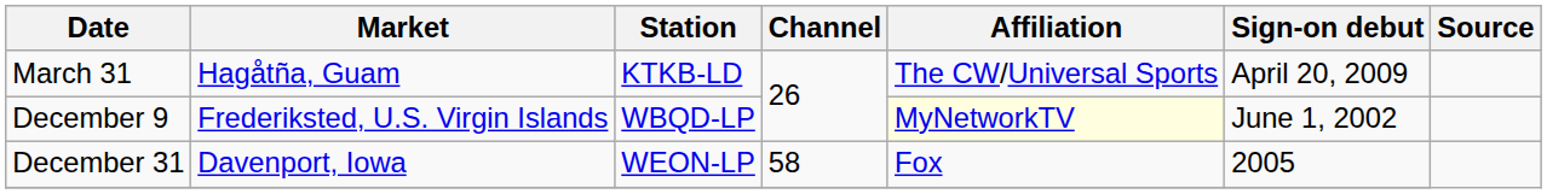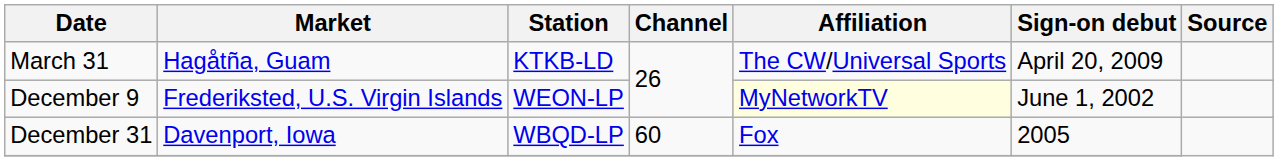December 9 | Station: WBQD-LP -> WEON-LP
December 31 | Station: WEON-LP -> WBQD-LP
December 31 | Channel: 58 -> 60
